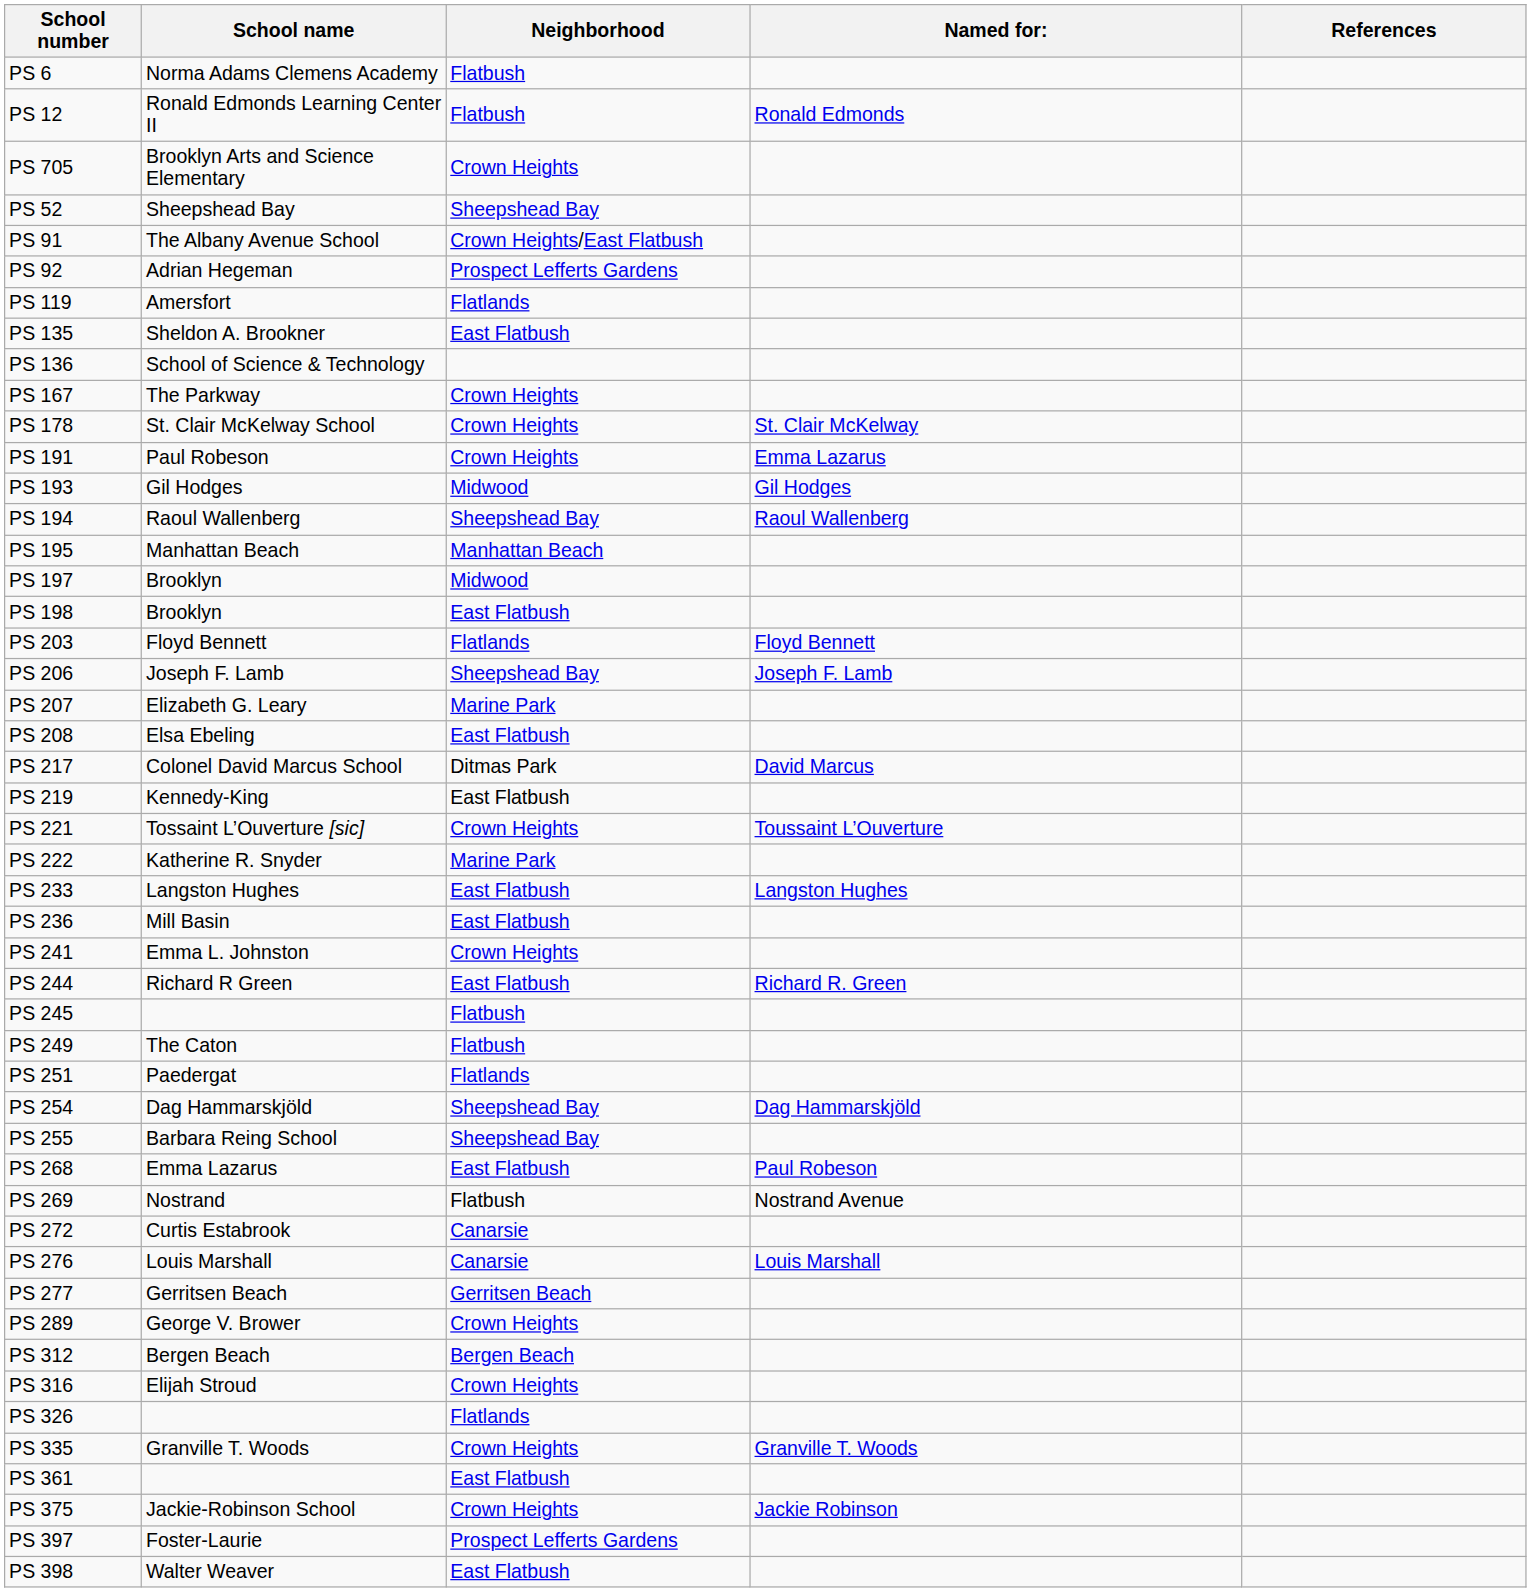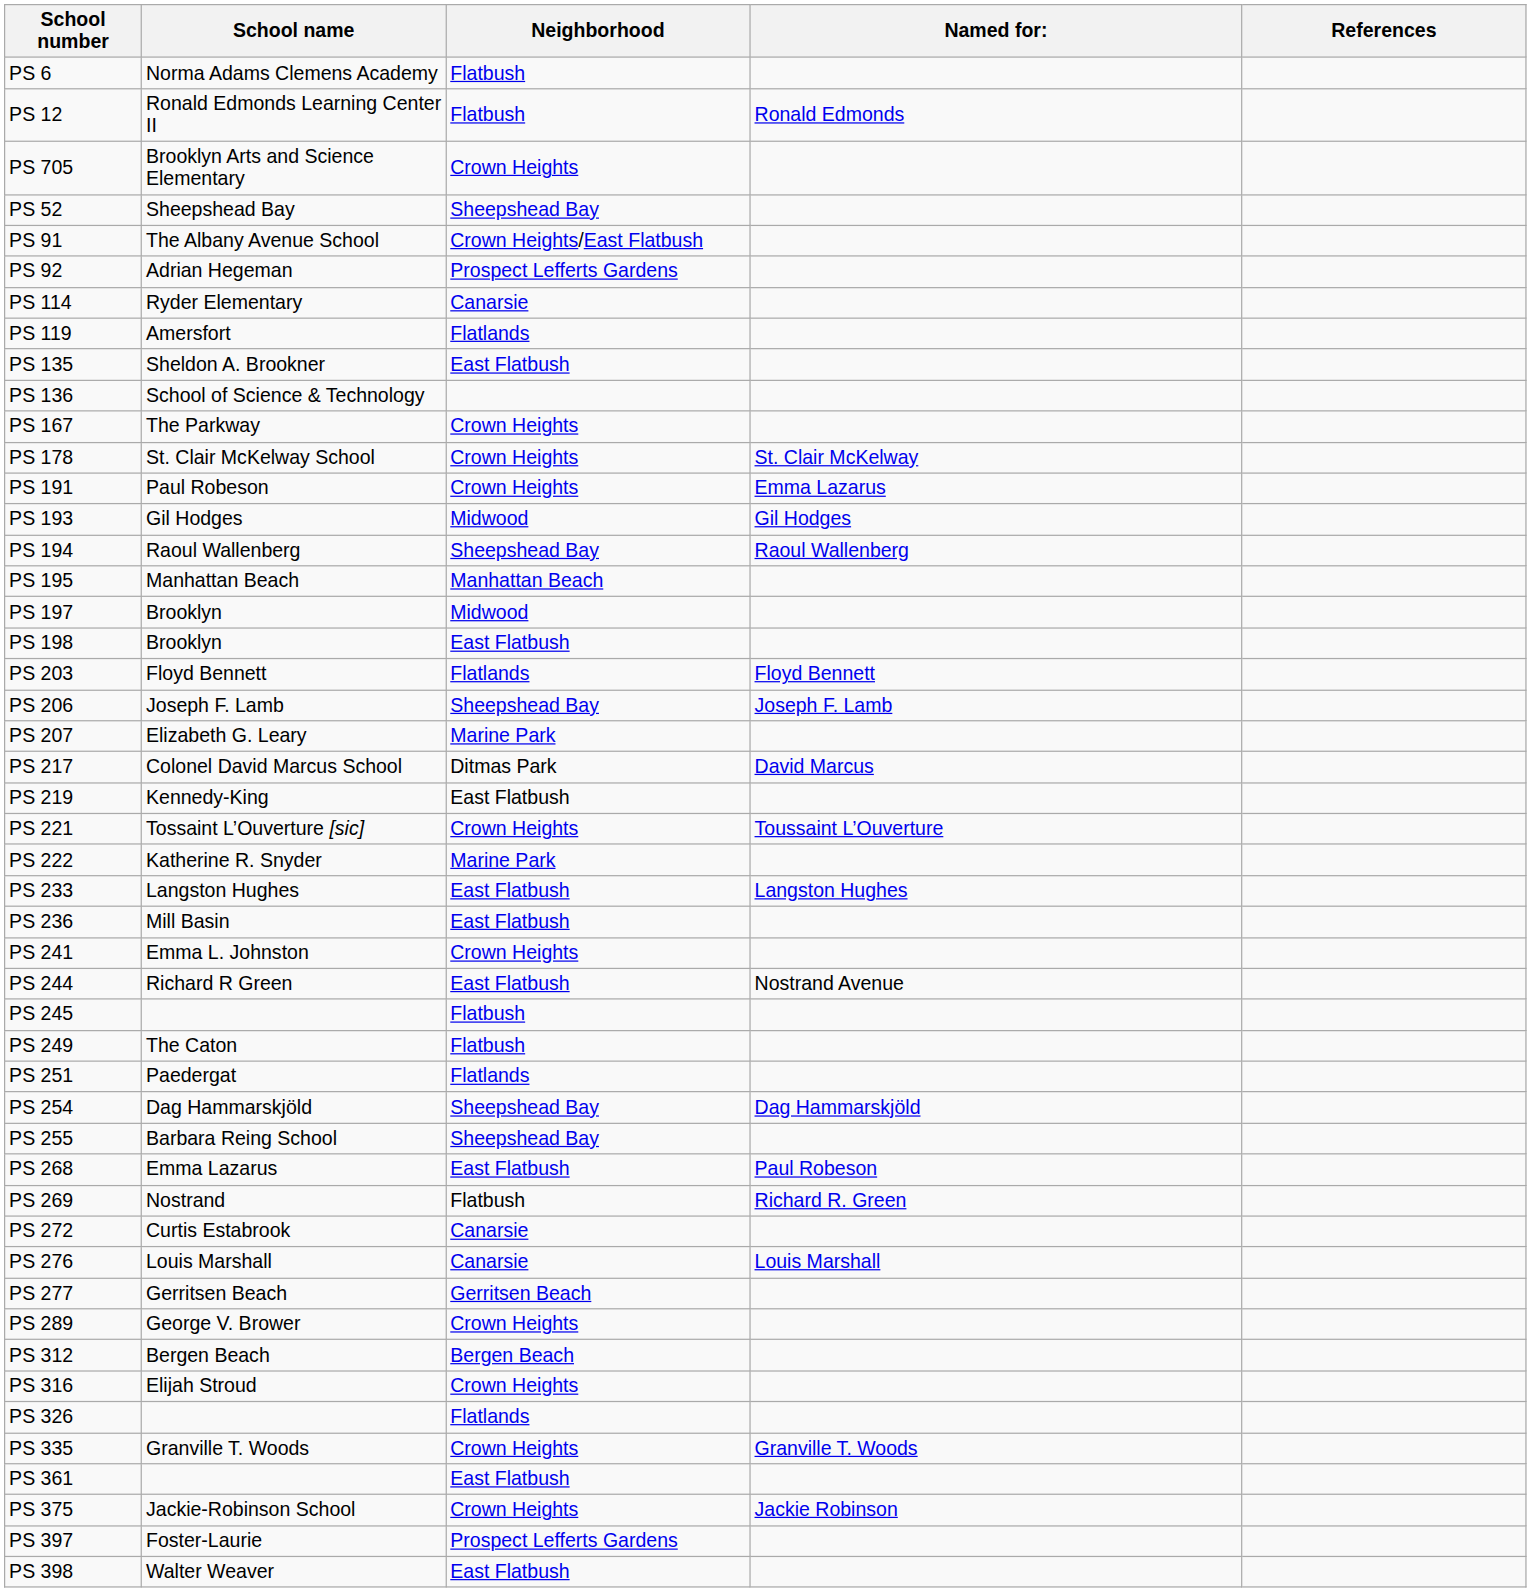+ row: PS 114 | Ryder Elementary | Canarsie
- row: PS 208 | Elsa Ebeling | East Flatbush
PS 244 | Named for:: Richard R. Green -> Nostrand Avenue
PS 269 | Named for:: Nostrand Avenue -> Richard R. Green
